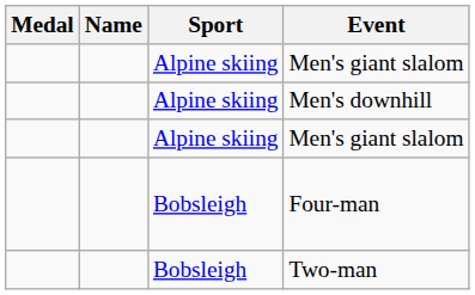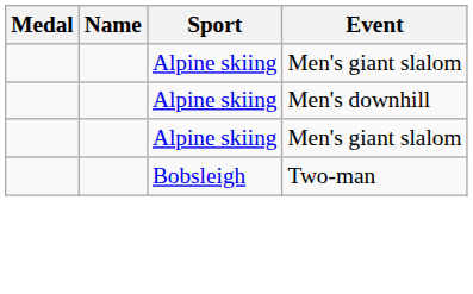- row: Bobsleigh | Four-man
